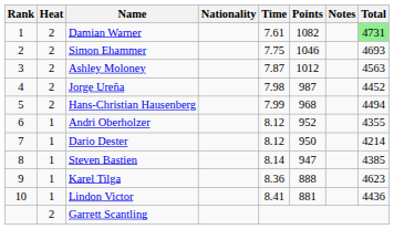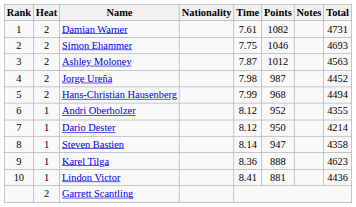Damian Warner | Total: lightgreen background -> no background
Steven Bastien | Total: 4385 -> 4358
